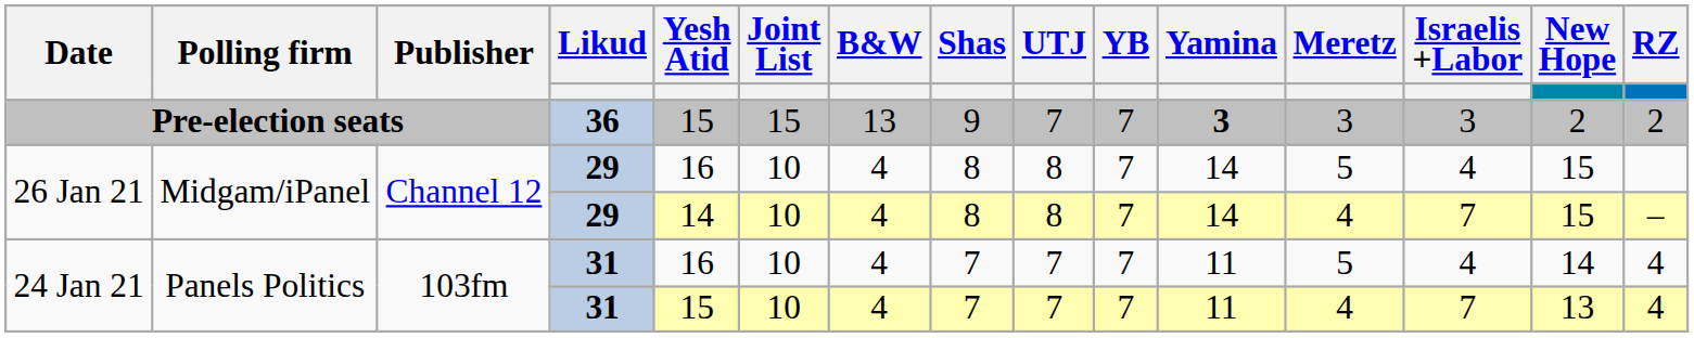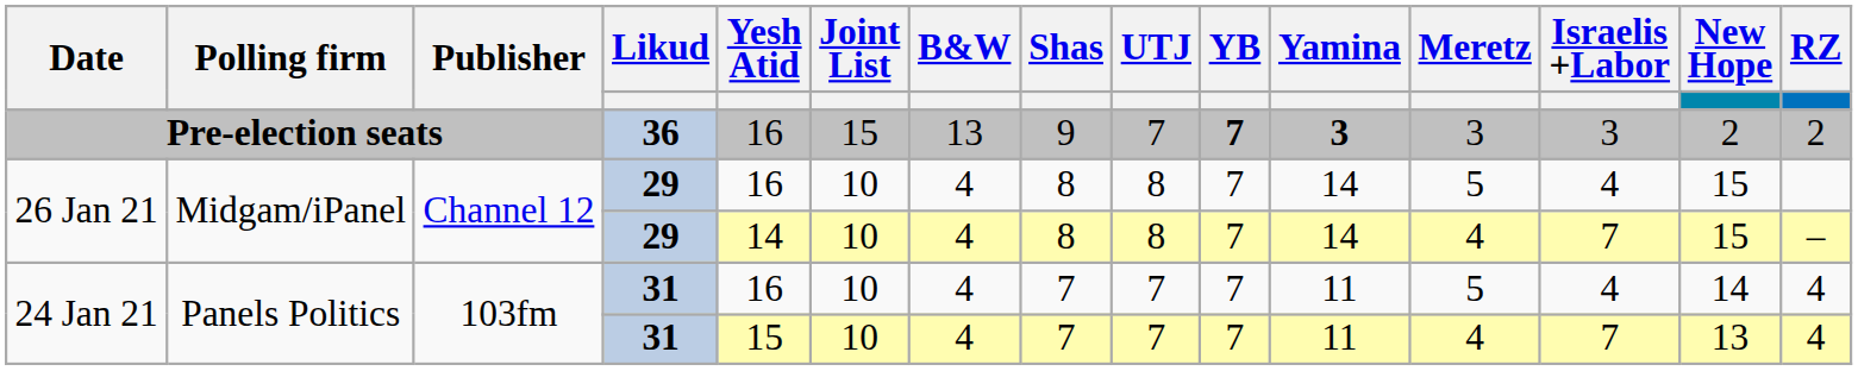Pre-election seats | Yesh Atid: 15 -> 16
Pre-election seats | YB: normal -> bold
